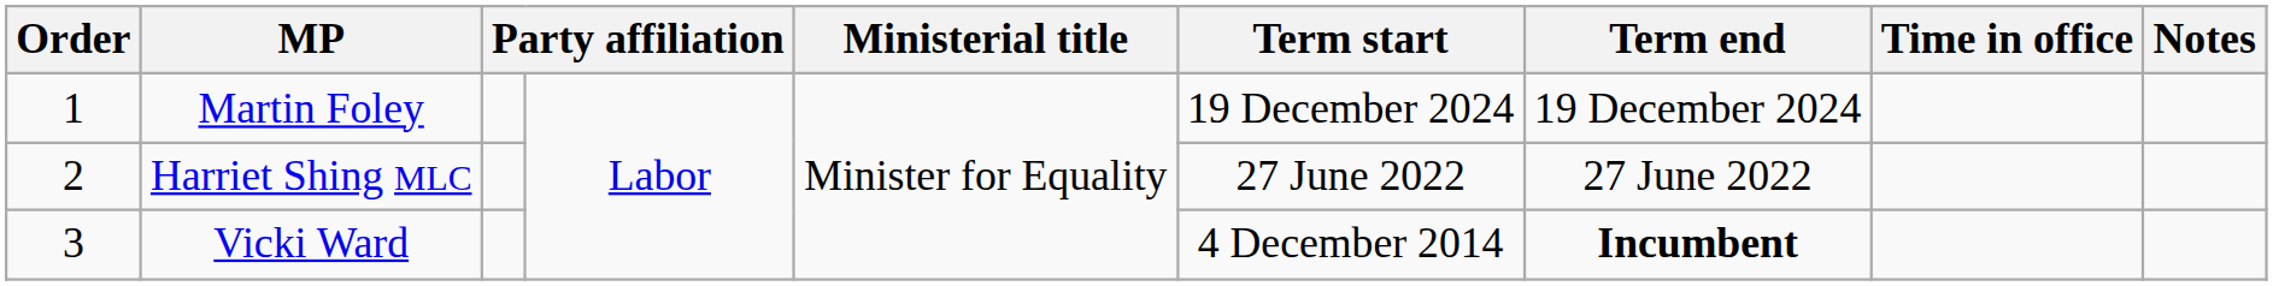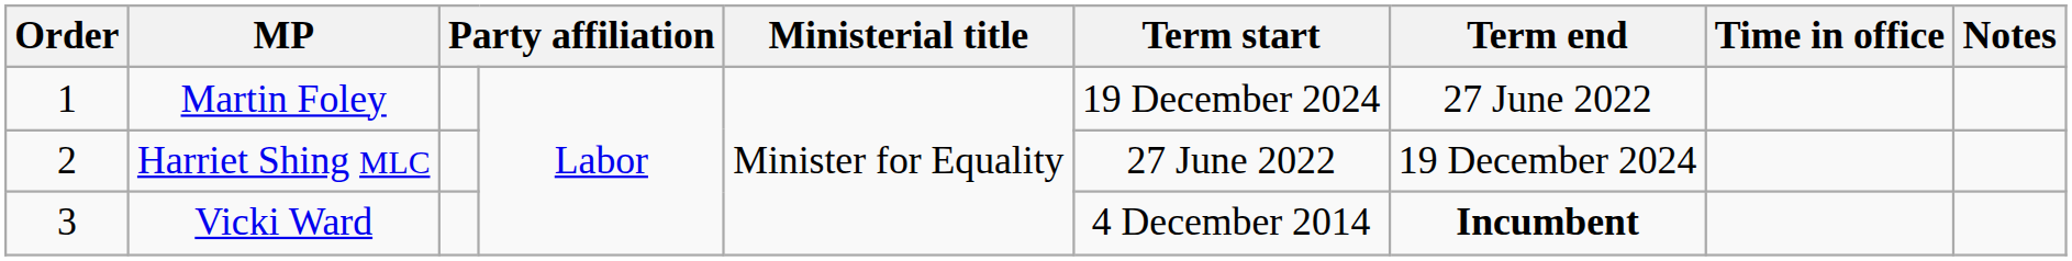Martin Foley | Term end: 19 December 2024 -> 27 June 2022
Harriet Shing MLC | Term end: 27 June 2022 -> 19 December 2024
